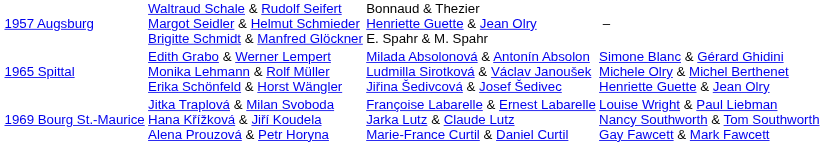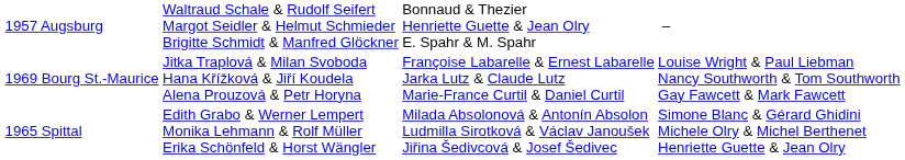rows swapped: 1965 Spittal <-> 1969 Bourg St.-Maurice
